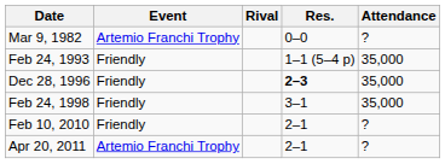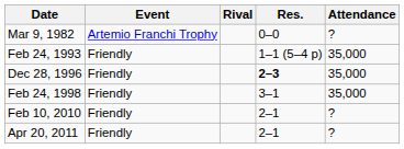Apr 20, 2011 | Event: Artemio Franchi Trophy -> Friendly
